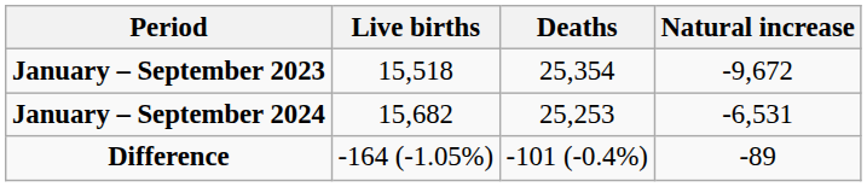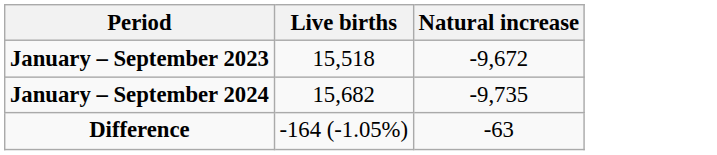- column: Deaths | 25,354 | 25,253 | -101 (-0.4%)
January – September 2024 | Natural increase: -6,531 -> -9,735
Difference | Natural increase: -89 -> -63
